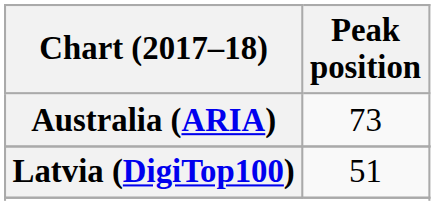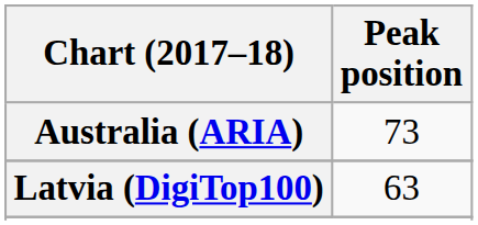Latvia (DigiTop100) | Peak position: 51 -> 63
